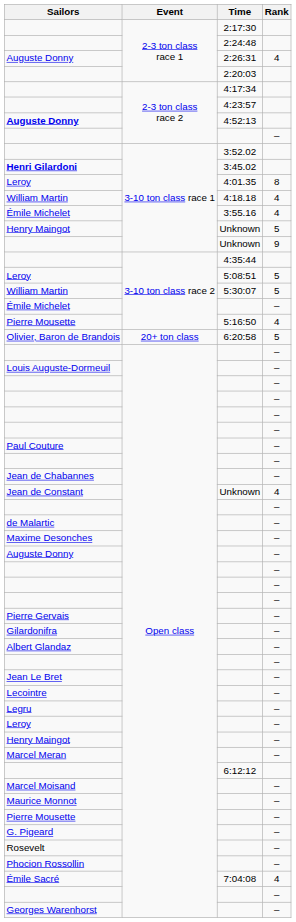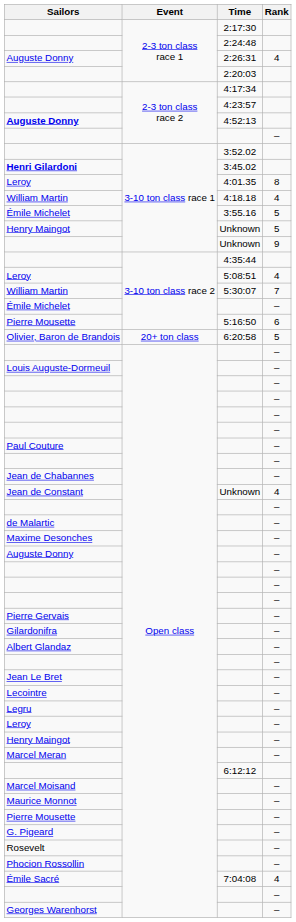Émile Michelet / 3:55.16 | Rank: 4 -> 5
Leroy / 5:08:51 | Rank: 5 -> 4
William Martin / 5:30:07 | Rank: 5 -> 7
Pierre Mousette / 5:16:50 | Rank: 4 -> 6
